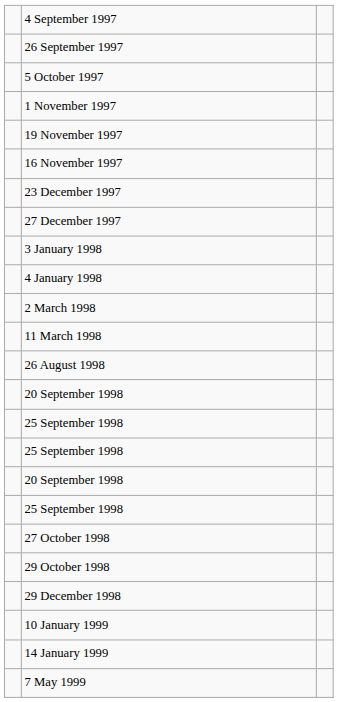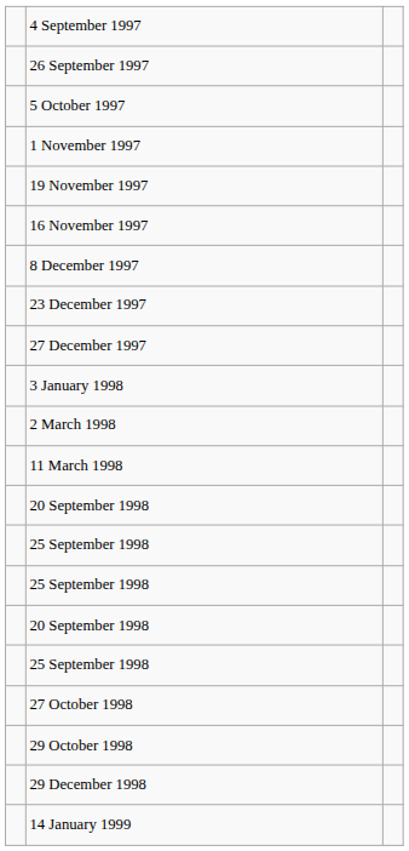+ row: 8 December 1997
- row: 4 January 1998
- row: 26 August 1998
- row: 10 January 1999
- row: 7 May 1999
